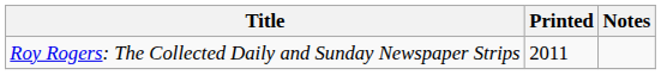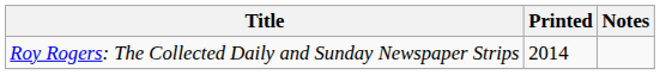Roy Rogers: The Collected Daily and Sunday Newspaper Strips | Printed: 2011 -> 2014
